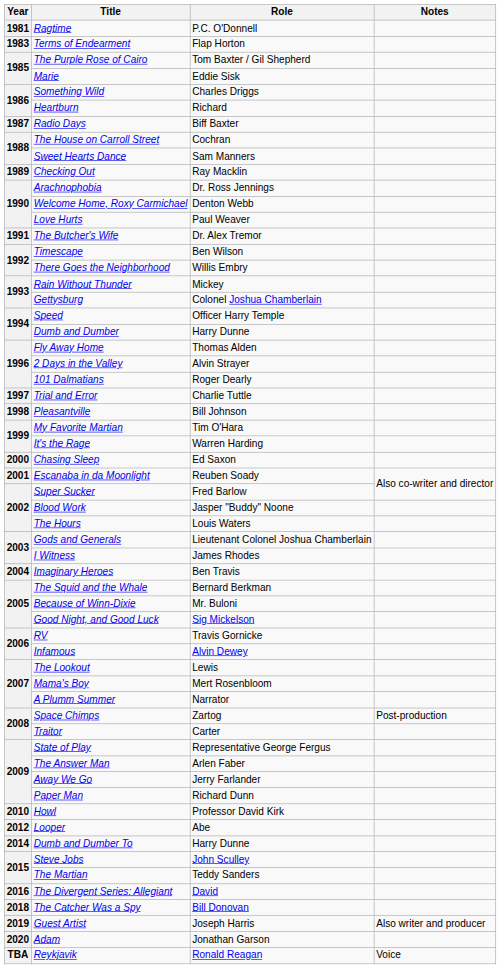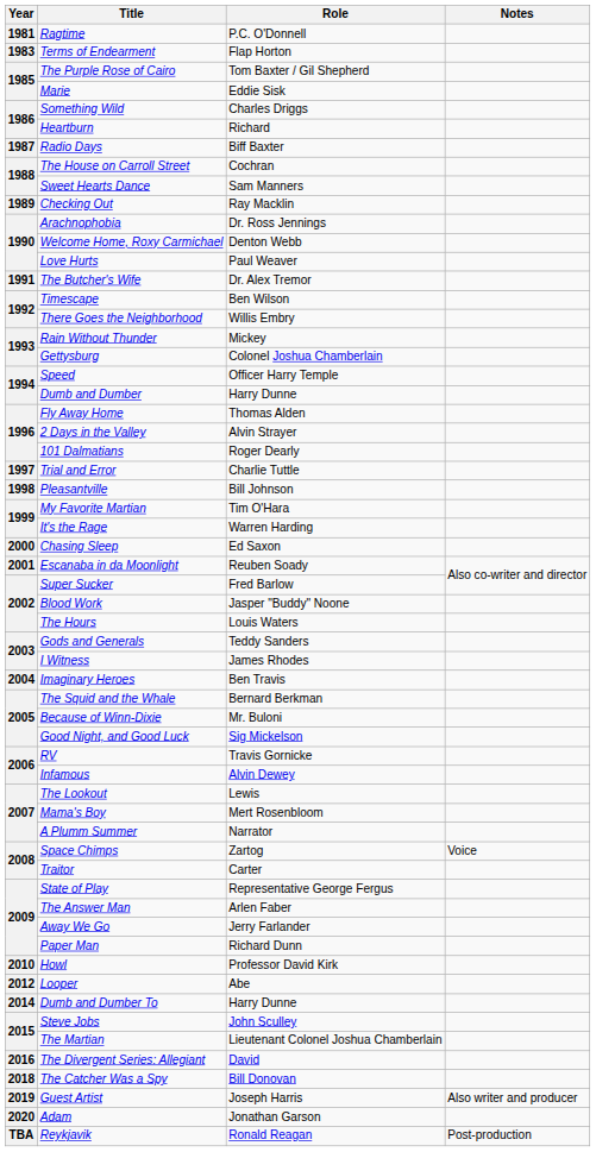Gods and Generals | Role: Lieutenant Colonel Joshua Chamberlain -> Teddy Sanders
Space Chimps | Notes: Post-production -> Voice
The Martian | Role: Teddy Sanders -> Lieutenant Colonel Joshua Chamberlain
Reykjavik | Notes: Voice -> Post-production
